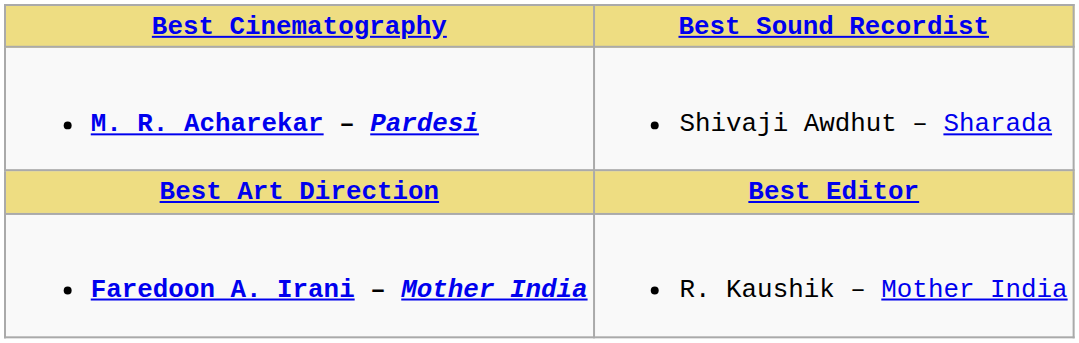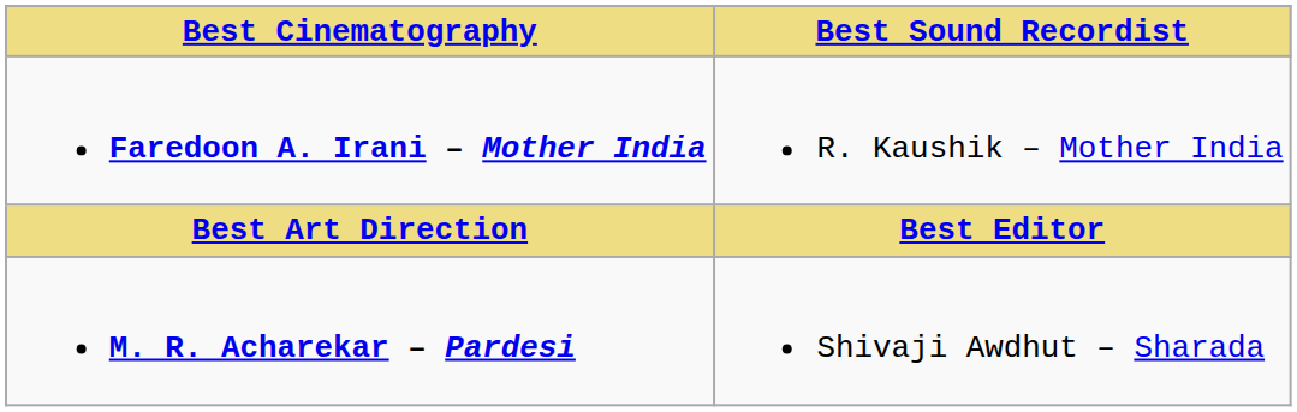rows swapped: Faredoon A. Irani – Mother India <-> M. R. Acharekar – Pardesi
